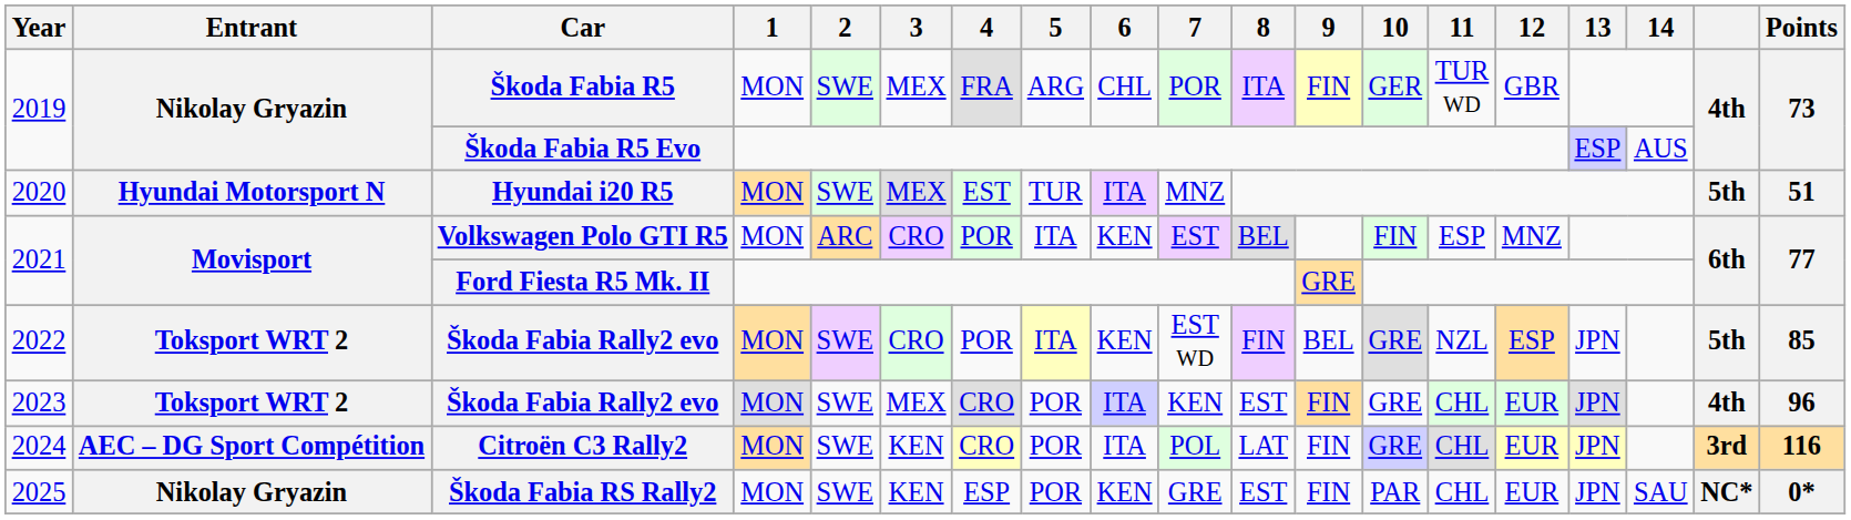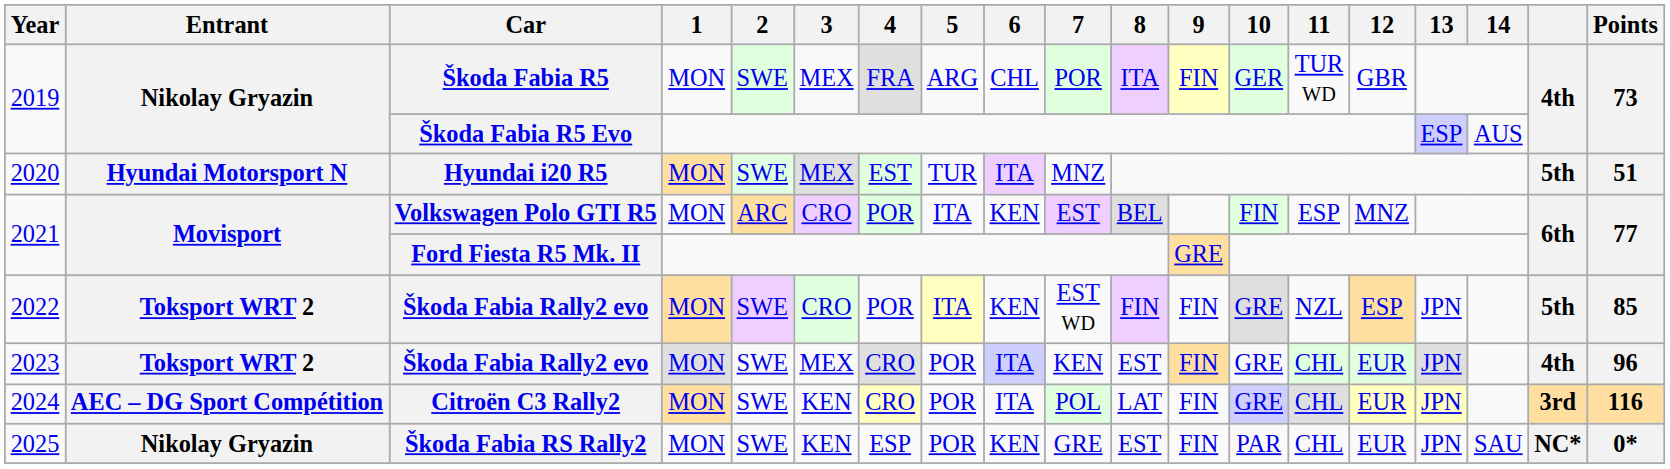2022 / Škoda Fabia Rally2 evo | 9: BEL -> FIN
